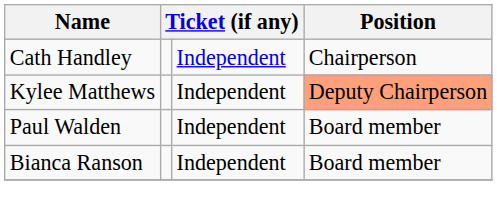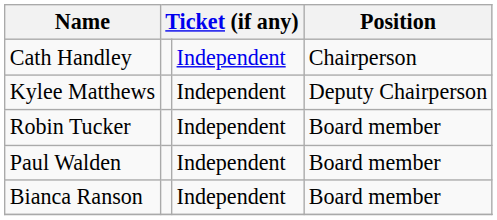Kylee Matthews | Position: lightsalmon background -> no background
+ row: Robin Tucker | Independent | Board member
